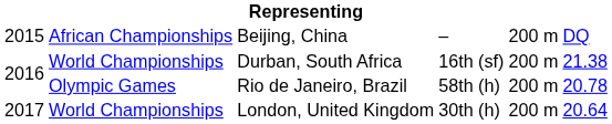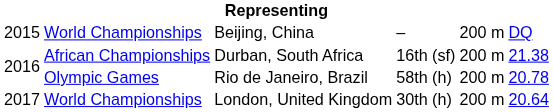Beijing, China | column 2: African Championships -> World Championships
Durban, South Africa | column 2: World Championships -> African Championships
